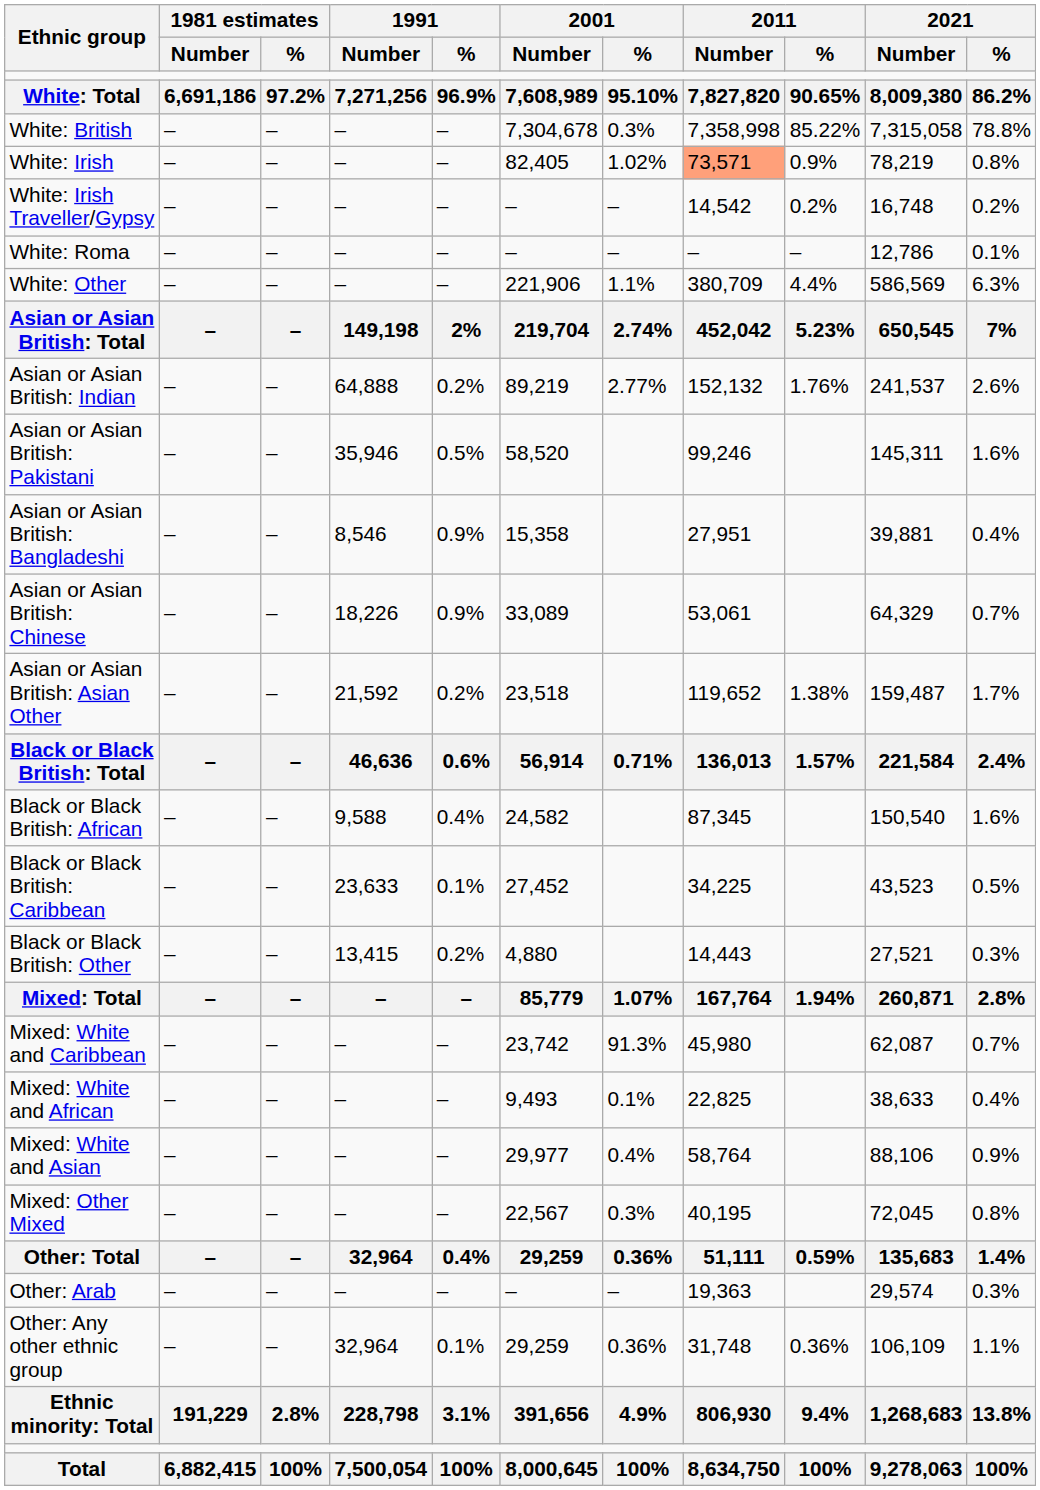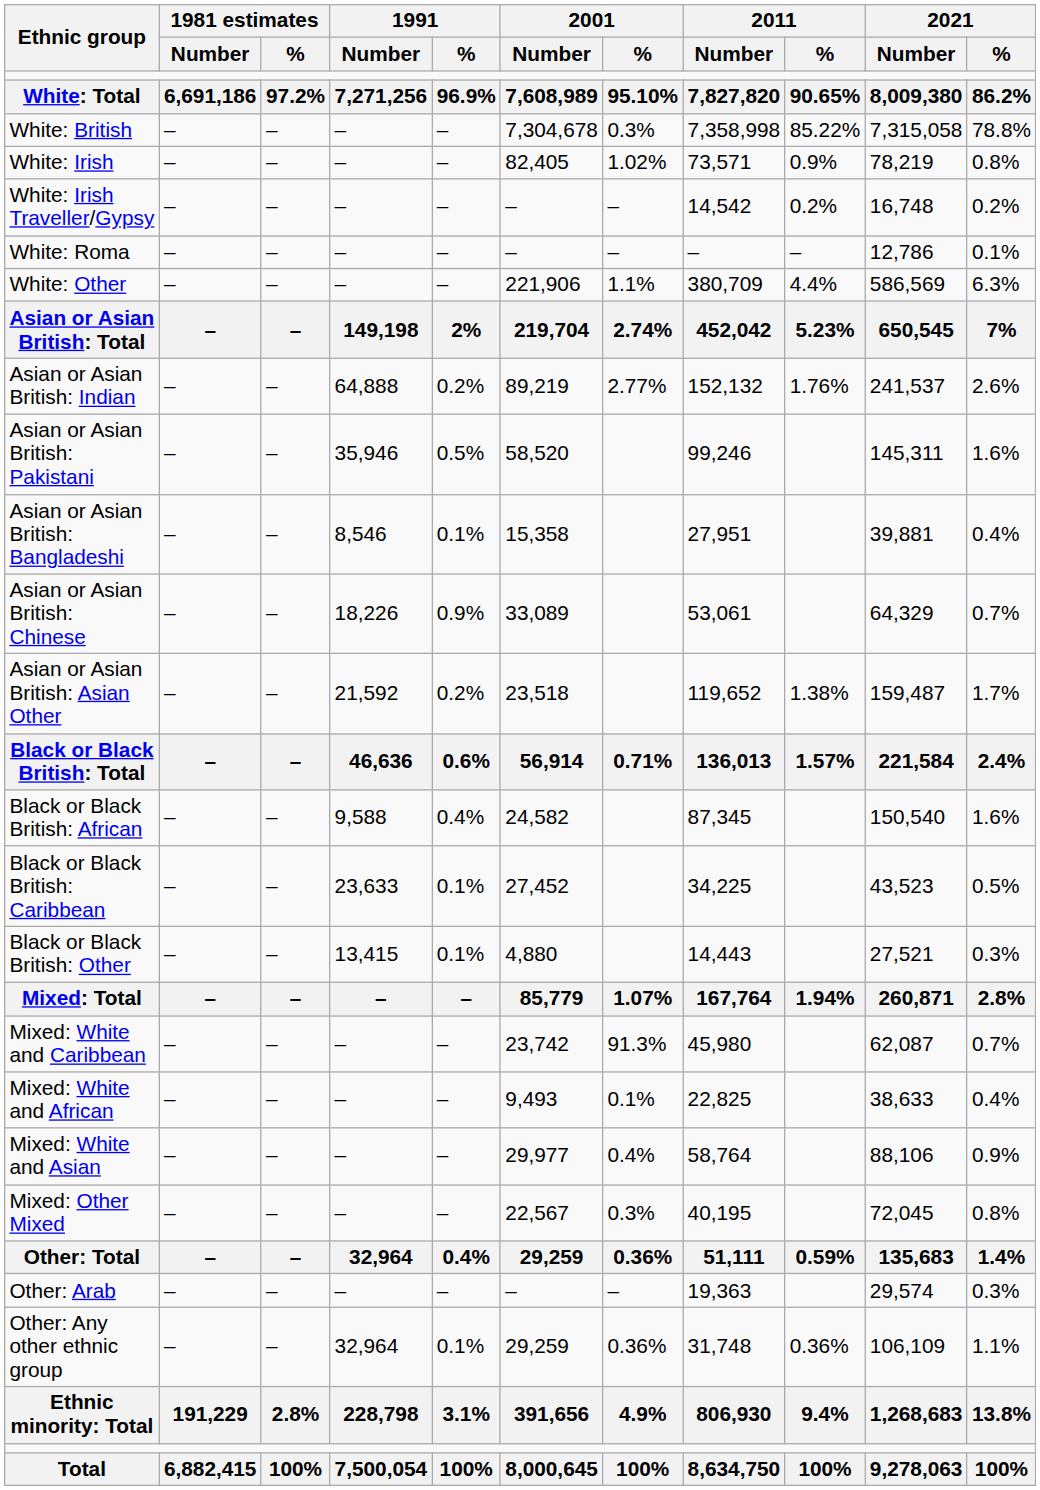White: Irish | 2011 / Number: lightsalmon background -> no background
Asian or Asian British: Bangladeshi | 1991 / %: 0.9% -> 0.1%
Black or Black British: Other | 1991 / %: 0.2% -> 0.1%
